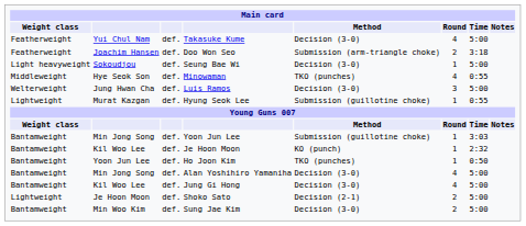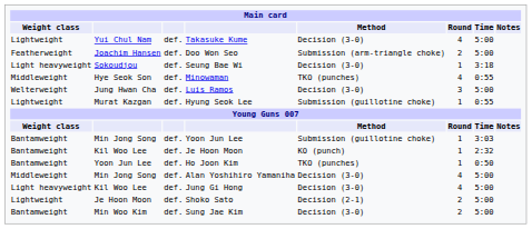Takasuke Kume | Main card / Weight class: Featherweight -> Lightweight
Doo Won Seo | Main card / Time: 3:18 -> 5:00
Seung Bae Wi | Main card / Time: 5:00 -> 3:18
Alan Yoshihiro Yamaniha | Main card / Weight class: Bantamweight -> Middleweight
Jung Gi Hong | Main card / Weight class: Bantamweight -> Light heavyweight
